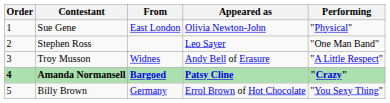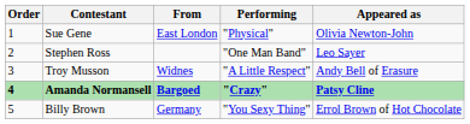columns swapped: Appeared as <-> Performing
